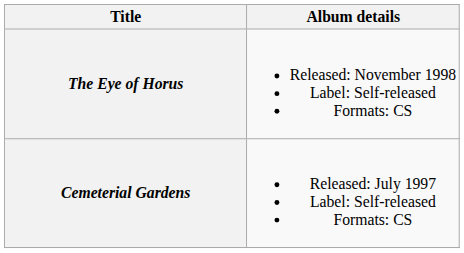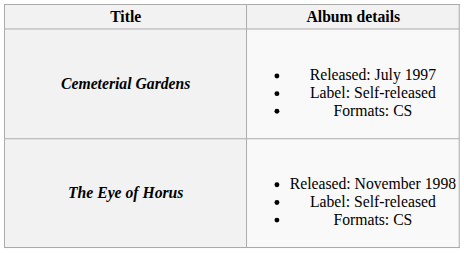rows swapped: Cemeterial Gardens <-> The Eye of Horus
